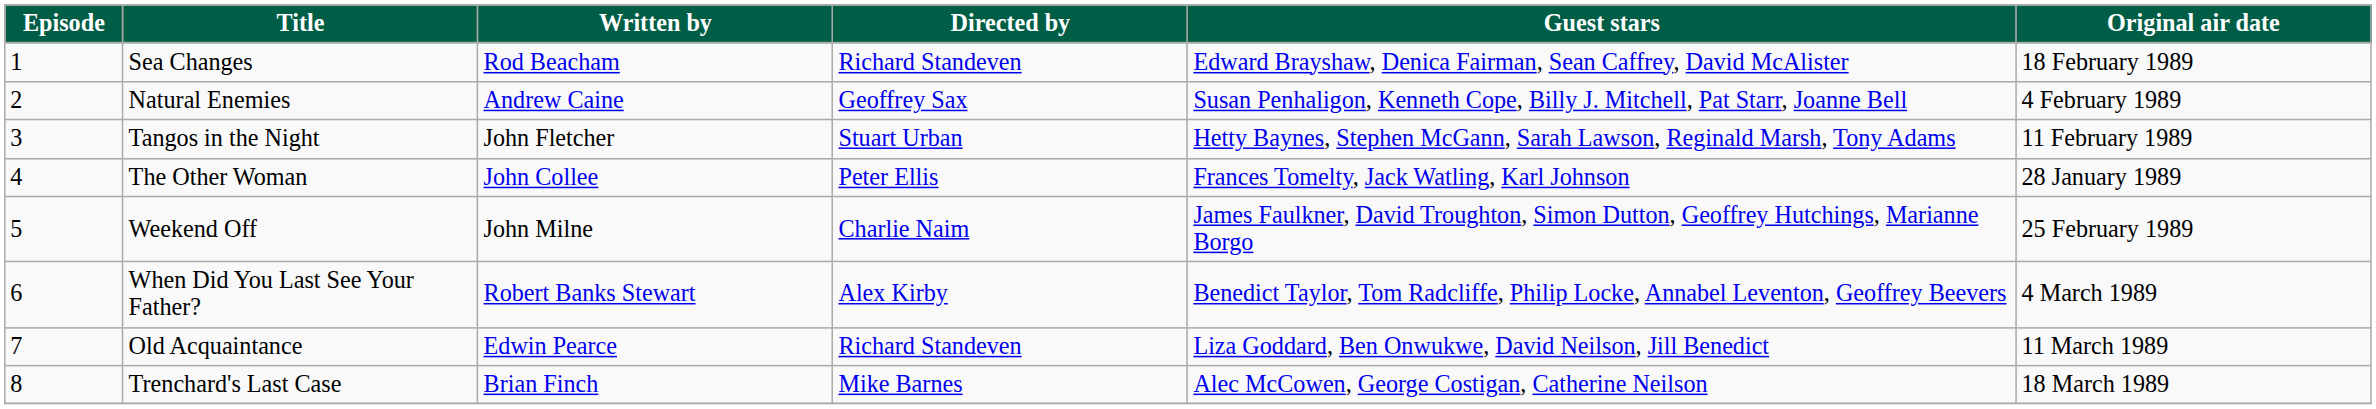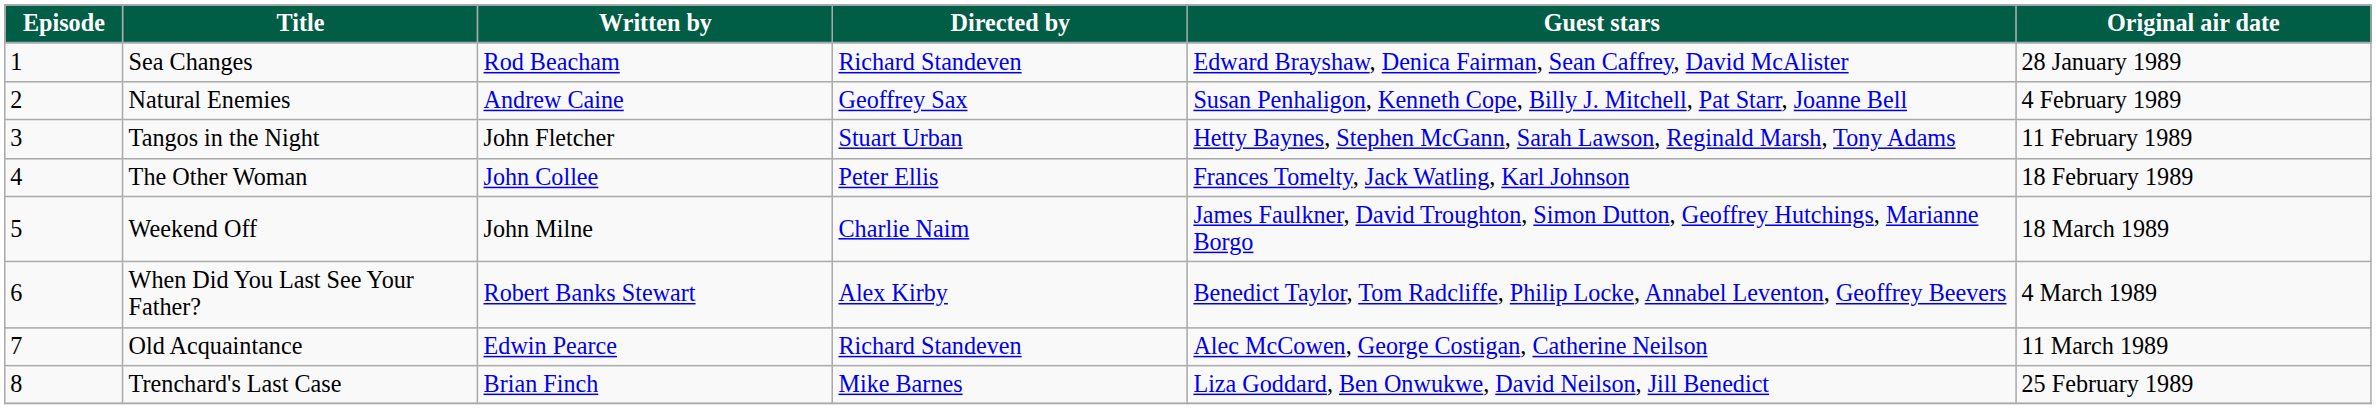Sea Changes | Original air date: 18 February 1989 -> 28 January 1989
The Other Woman | Original air date: 28 January 1989 -> 18 February 1989
Weekend Off | Original air date: 25 February 1989 -> 18 March 1989
Old Acquaintance | Guest stars: Liza Goddard, Ben Onwukwe, David Neilson, Jill Benedict -> Alec McCowen, George Costigan, Catherine Neilson
Trenchard's Last Case | Guest stars: Alec McCowen, George Costigan, Catherine Neilson -> Liza Goddard, Ben Onwukwe, David Neilson, Jill Benedict
Trenchard's Last Case | Original air date: 18 March 1989 -> 25 February 1989
